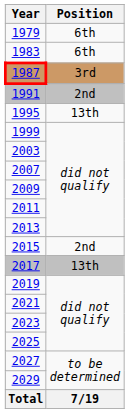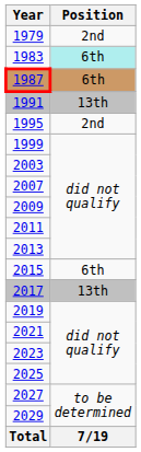1979 | Position: 6th -> 2nd
1983 | Position: no background -> paleturquoise background
1987 | Position: 3rd -> 6th
1991 | Position: 2nd -> 13th
1995 | Position: 13th -> 2nd
2015 | Position: 2nd -> 6th
